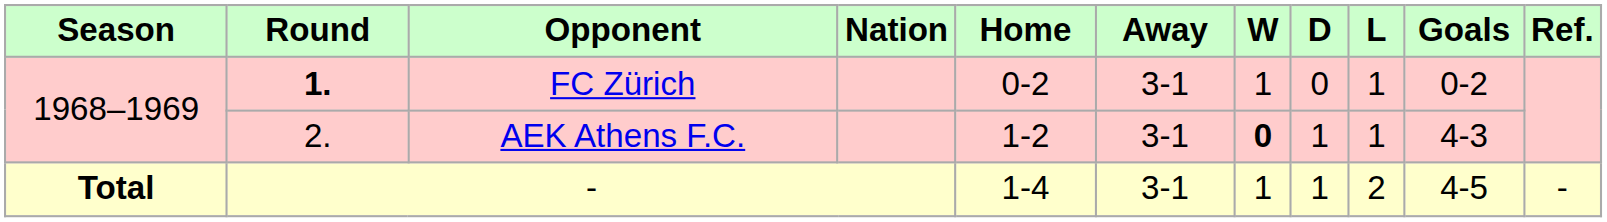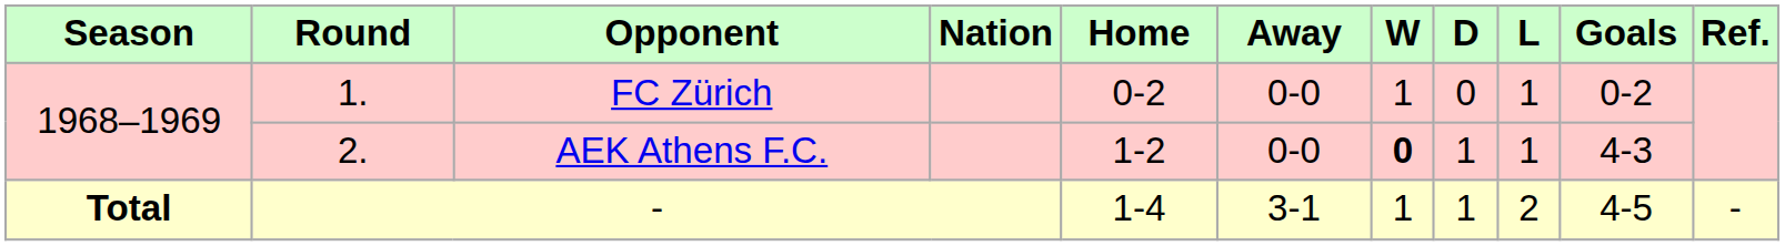FC Zürich | Round: bold -> normal
FC Zürich | Away: 3-1 -> 0-0
AEK Athens F.C. | Away: 3-1 -> 0-0
